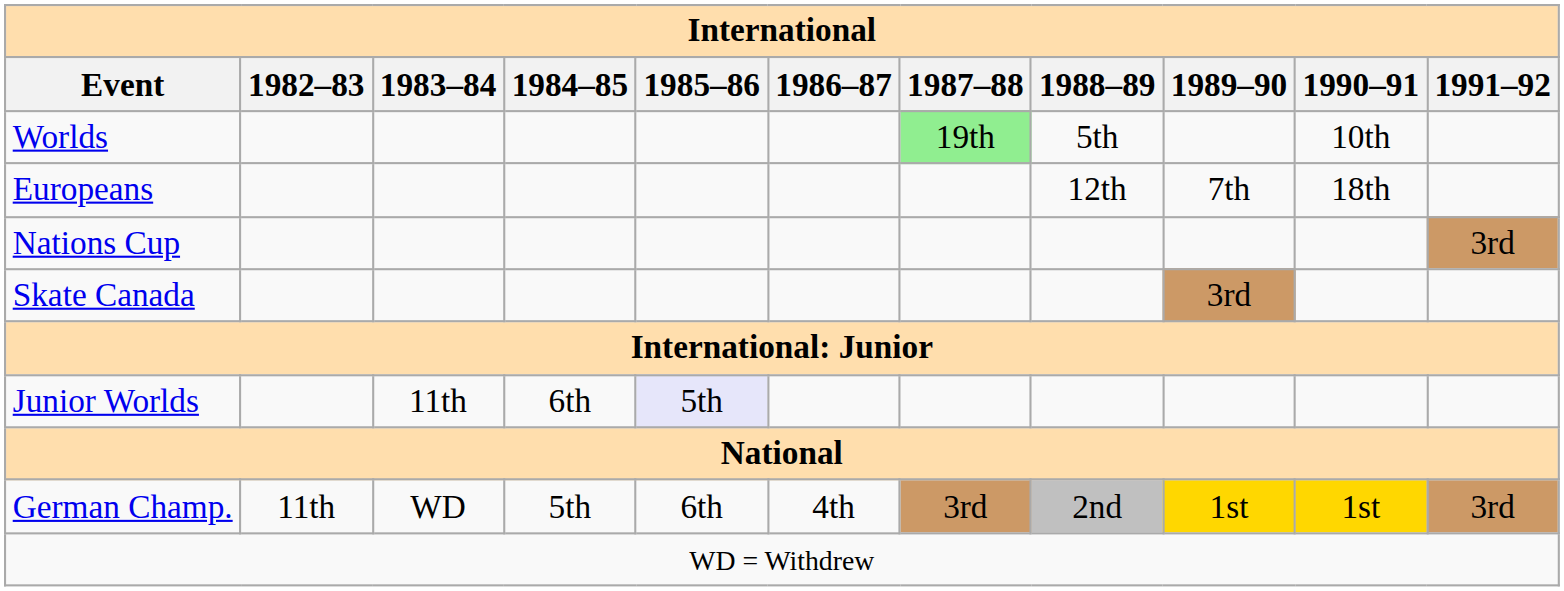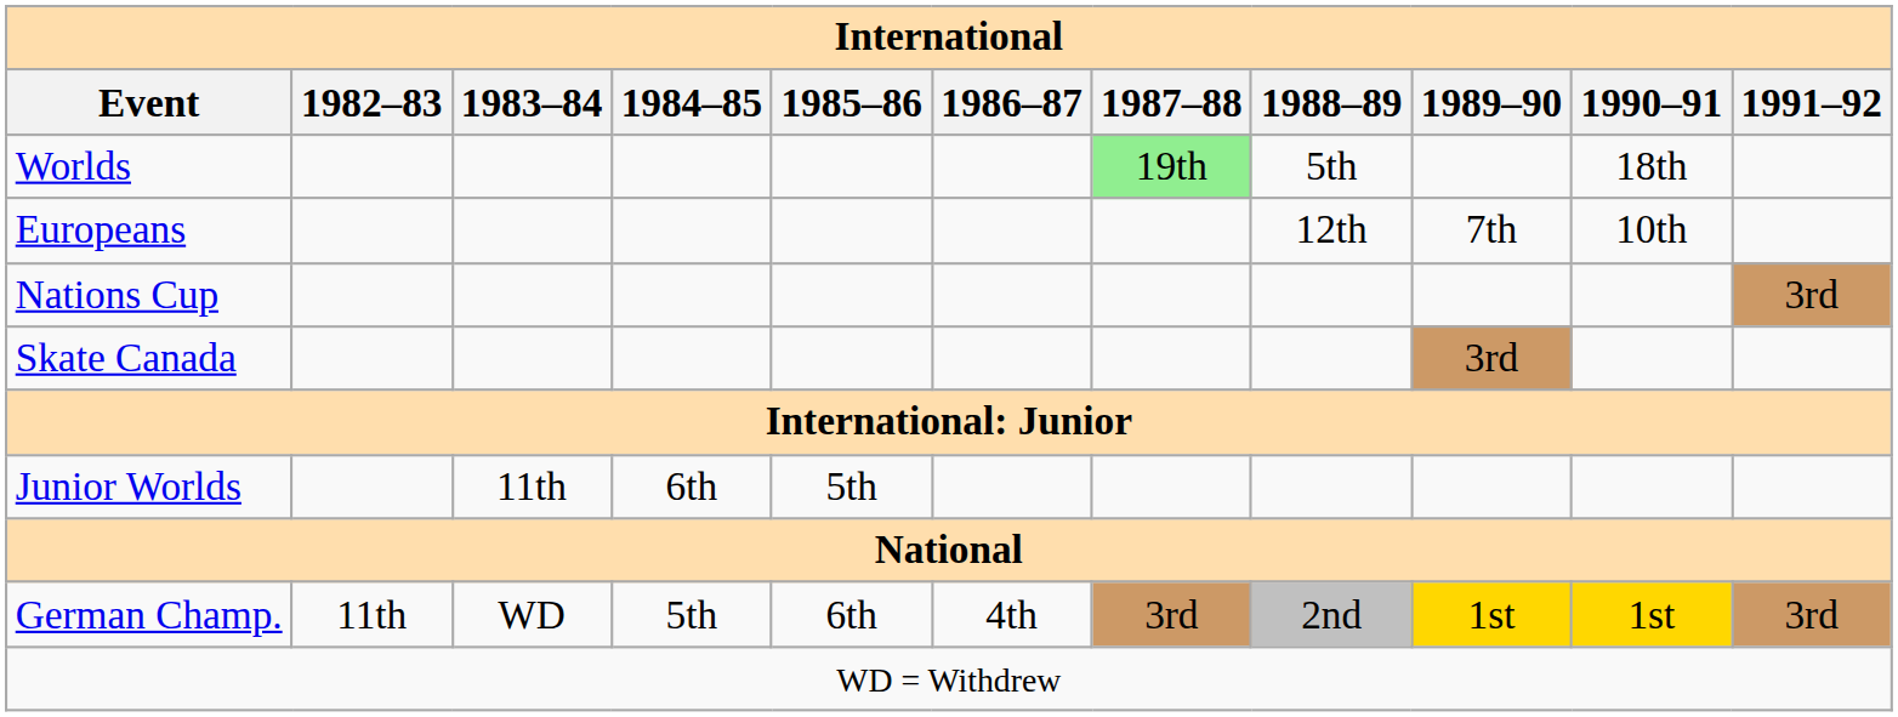Worlds | 1990–91: 10th -> 18th
Europeans | 1990–91: 18th -> 10th
Junior Worlds | 1985–86: lavender background -> no background
